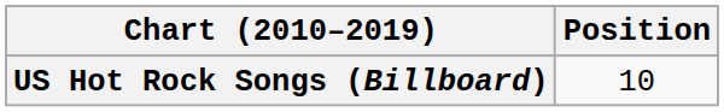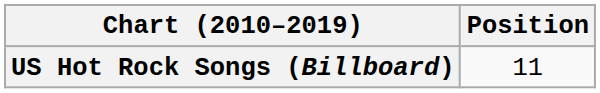US Hot Rock Songs (Billboard) | Position: 10 -> 11
